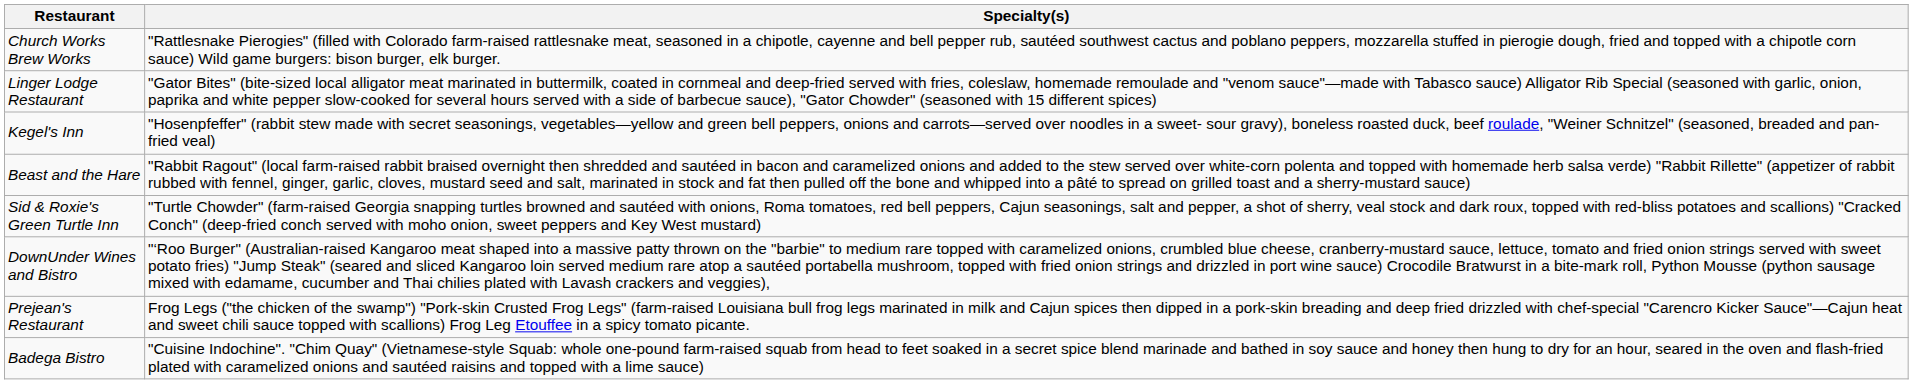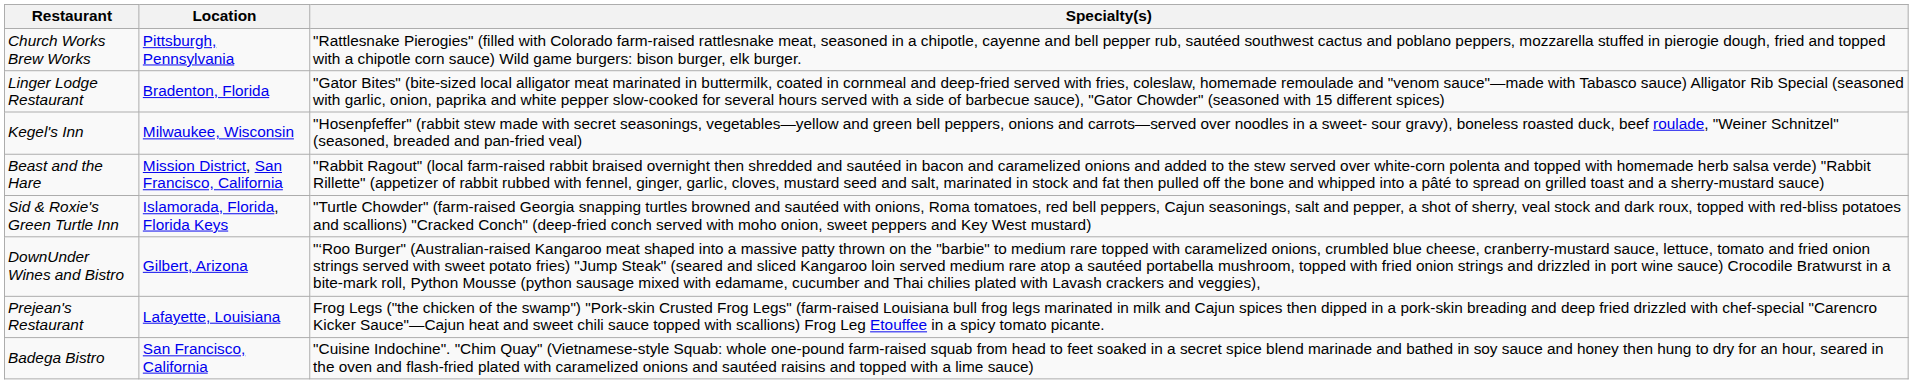+ column: Location | Pittsburgh, Pennsylvania | Bradenton, Florida | Milwaukee, Wisconsin | Mission District, San Francisco, California | Islamorada, Florida, Florida Keys | Gilbert, Arizona | Lafayette, Louisiana | San Francisco, California
